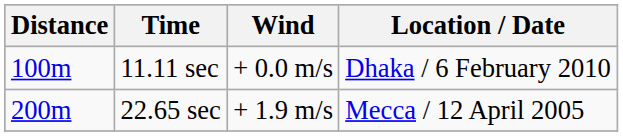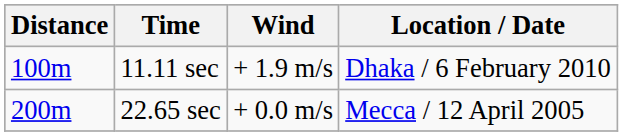11.11 sec | Wind: + 0.0 m/s -> + 1.9 m/s
22.65 sec | Wind: + 1.9 m/s -> + 0.0 m/s
